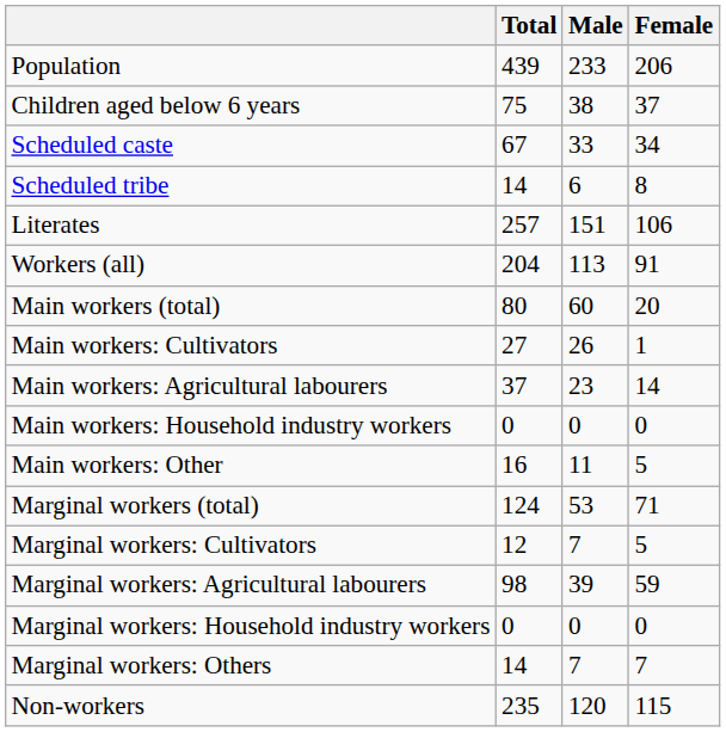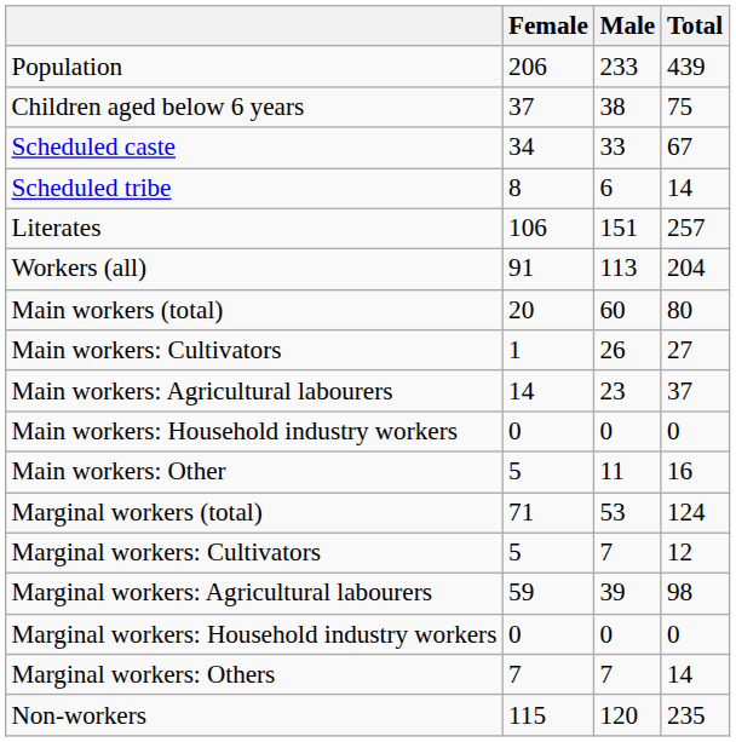columns swapped: Total <-> Female
